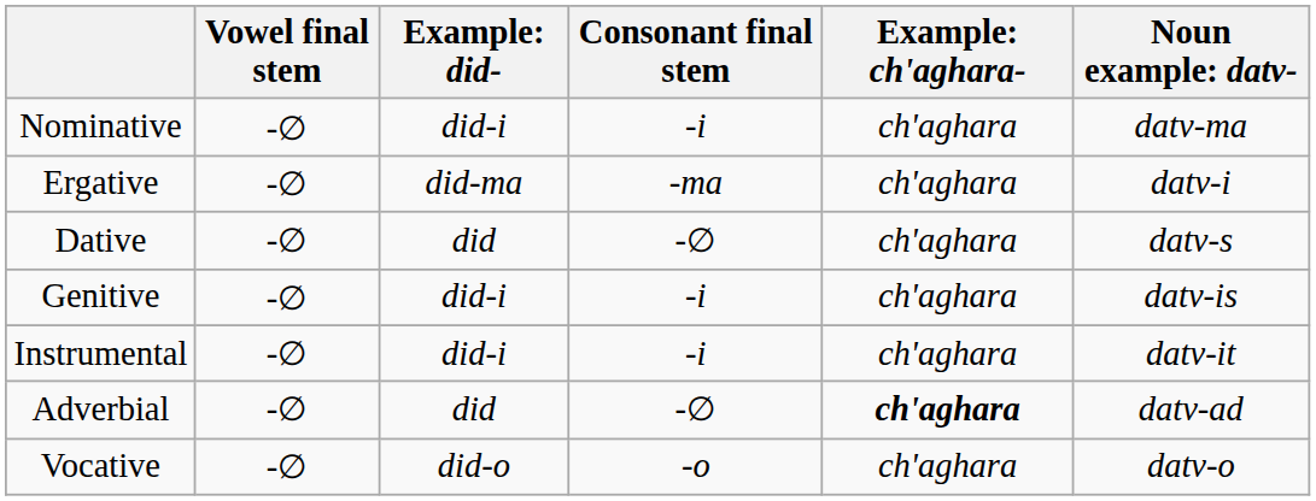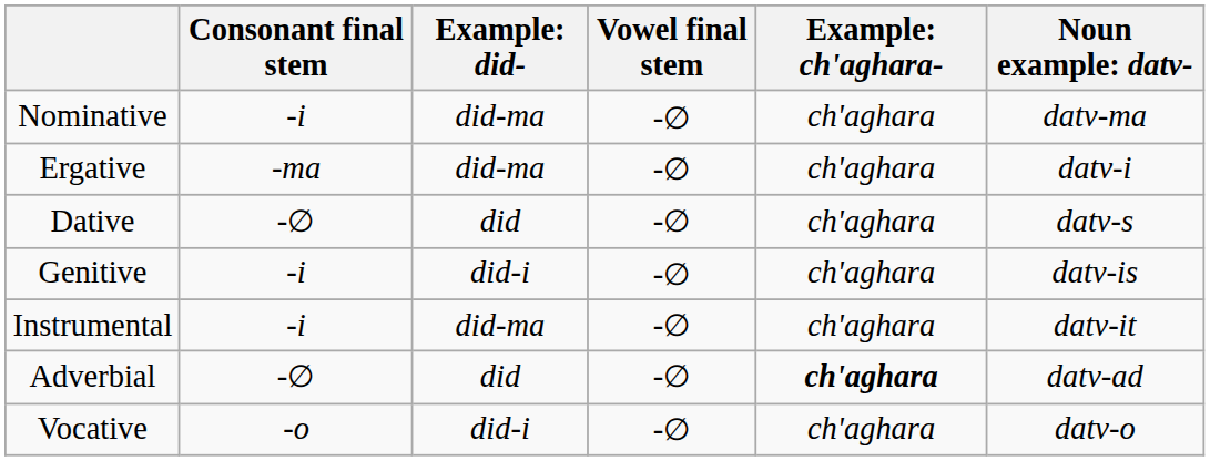columns swapped: Consonant final stem <-> Vowel final stem
Nominative | column 3: did-i -> did-ma
Instrumental | column 3: did-i -> did-ma
Vocative | column 3: did-o -> did-i
